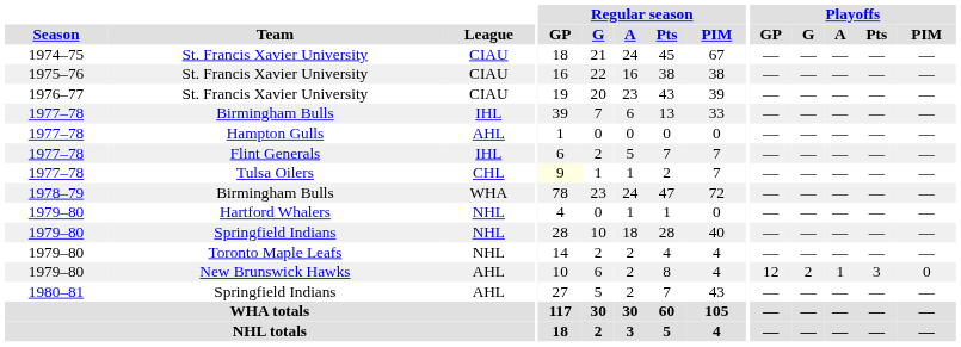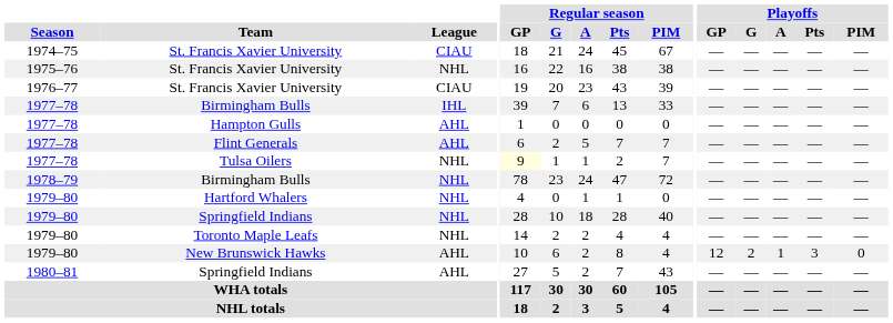1975–76 / St. Francis Xavier University | League: CIAU -> NHL
Flint Generals | League: IHL -> AHL
Tulsa Oilers | League: CHL -> NHL
1978–79 / Birmingham Bulls | League: WHA -> NHL
